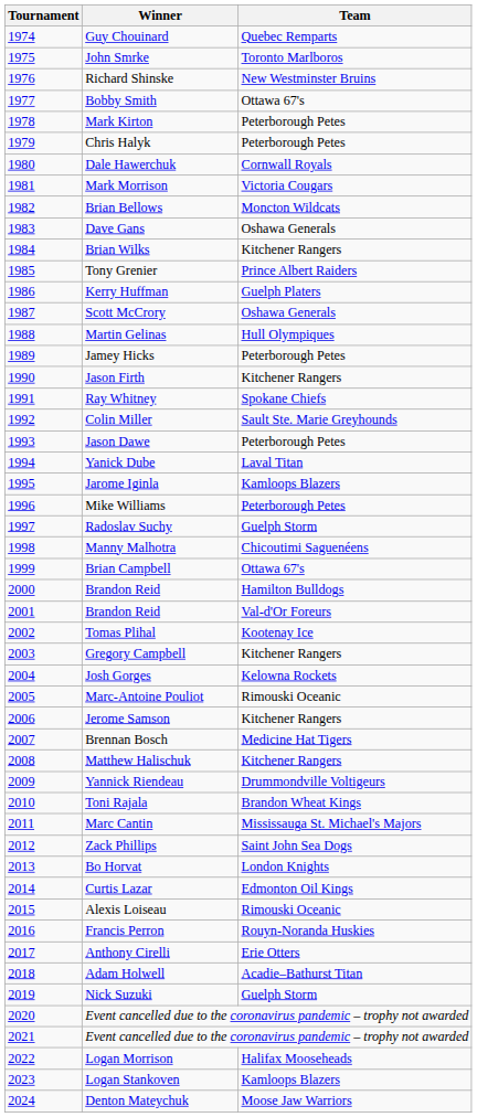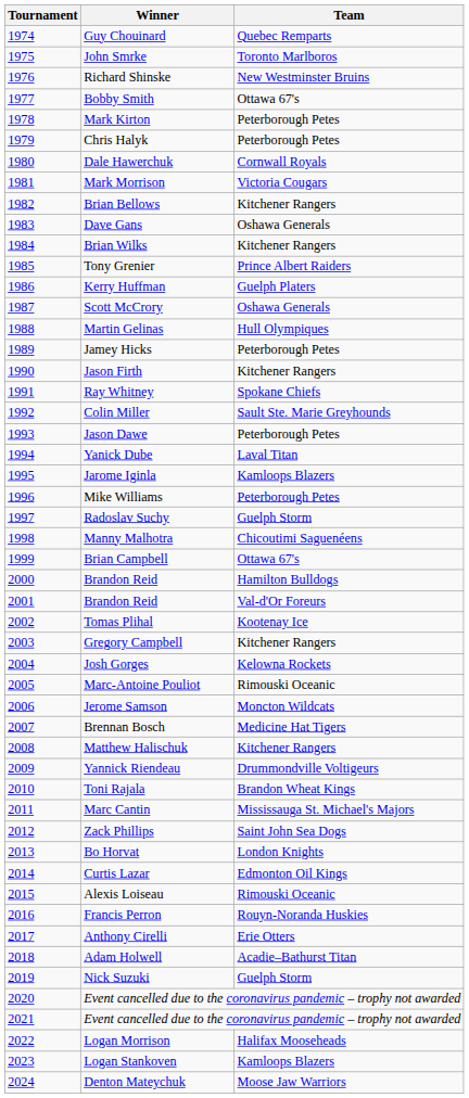Brian Bellows | Team: Moncton Wildcats -> Kitchener Rangers
Jerome Samson | Team: Kitchener Rangers -> Moncton Wildcats
